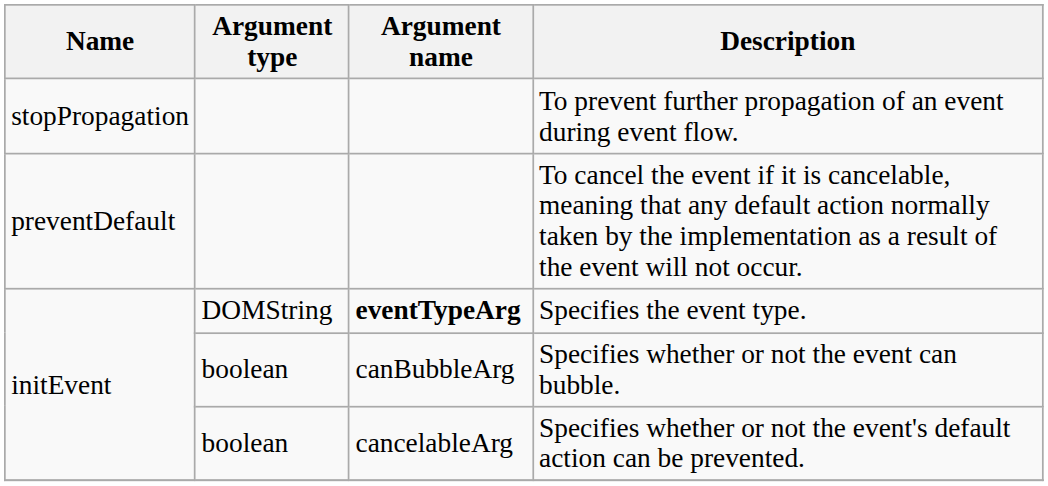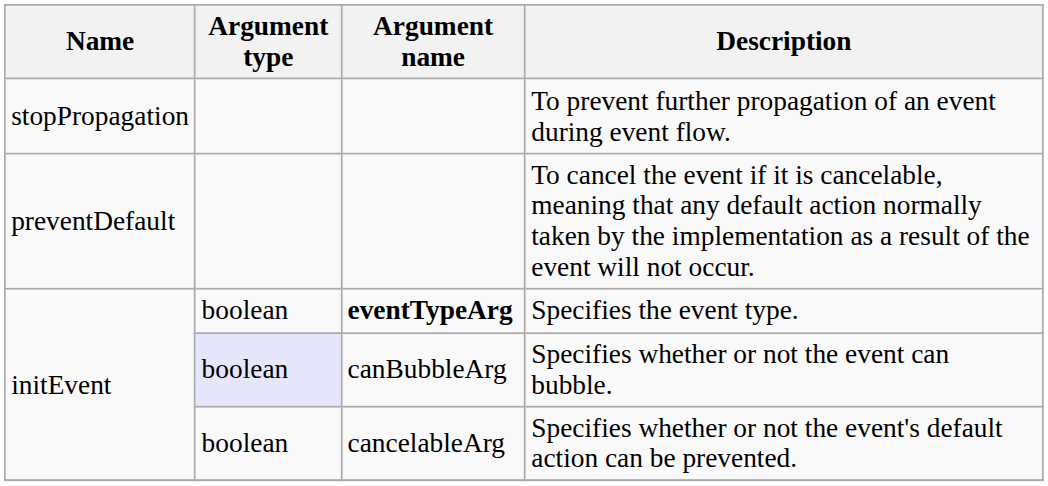Specifies the event type. | Argument type: DOMString -> boolean
Specifies whether or not the event can bubble. | Argument type: no background -> lavender background
